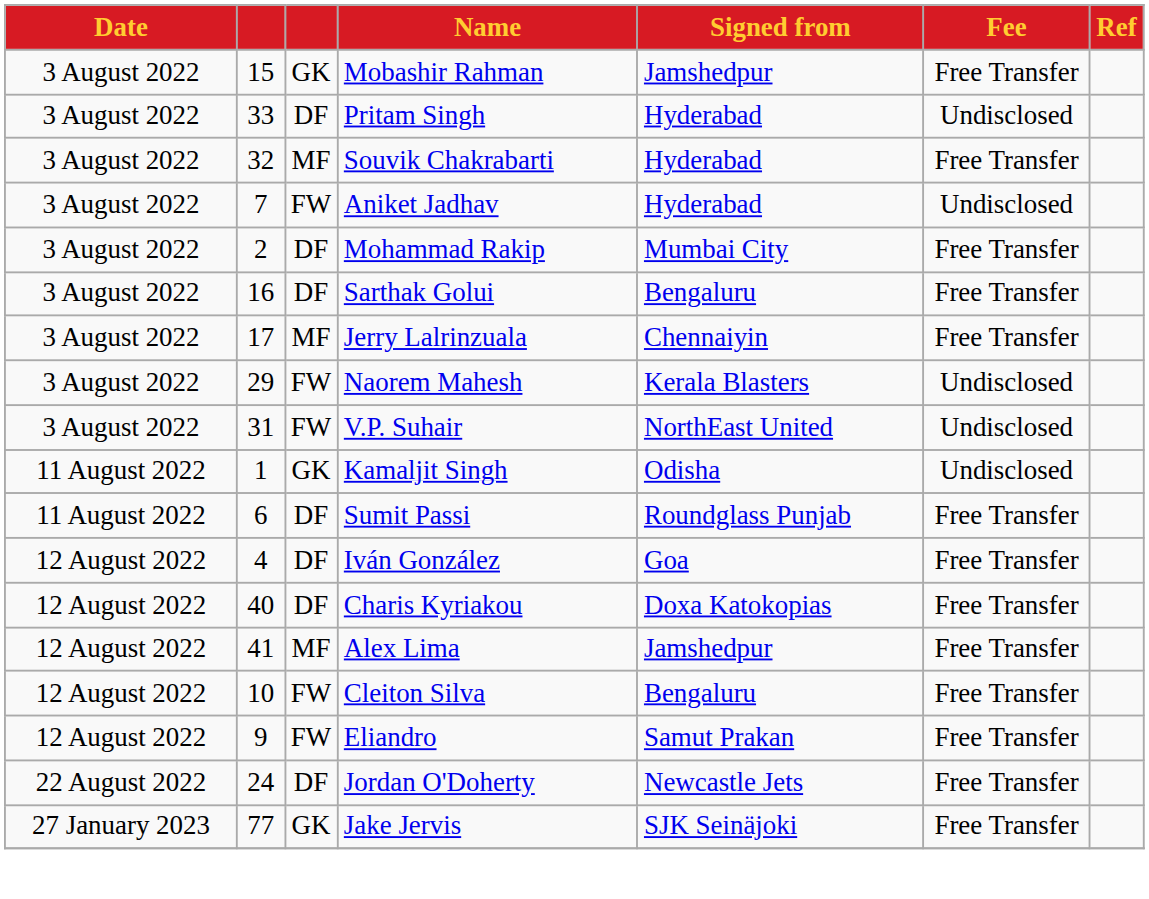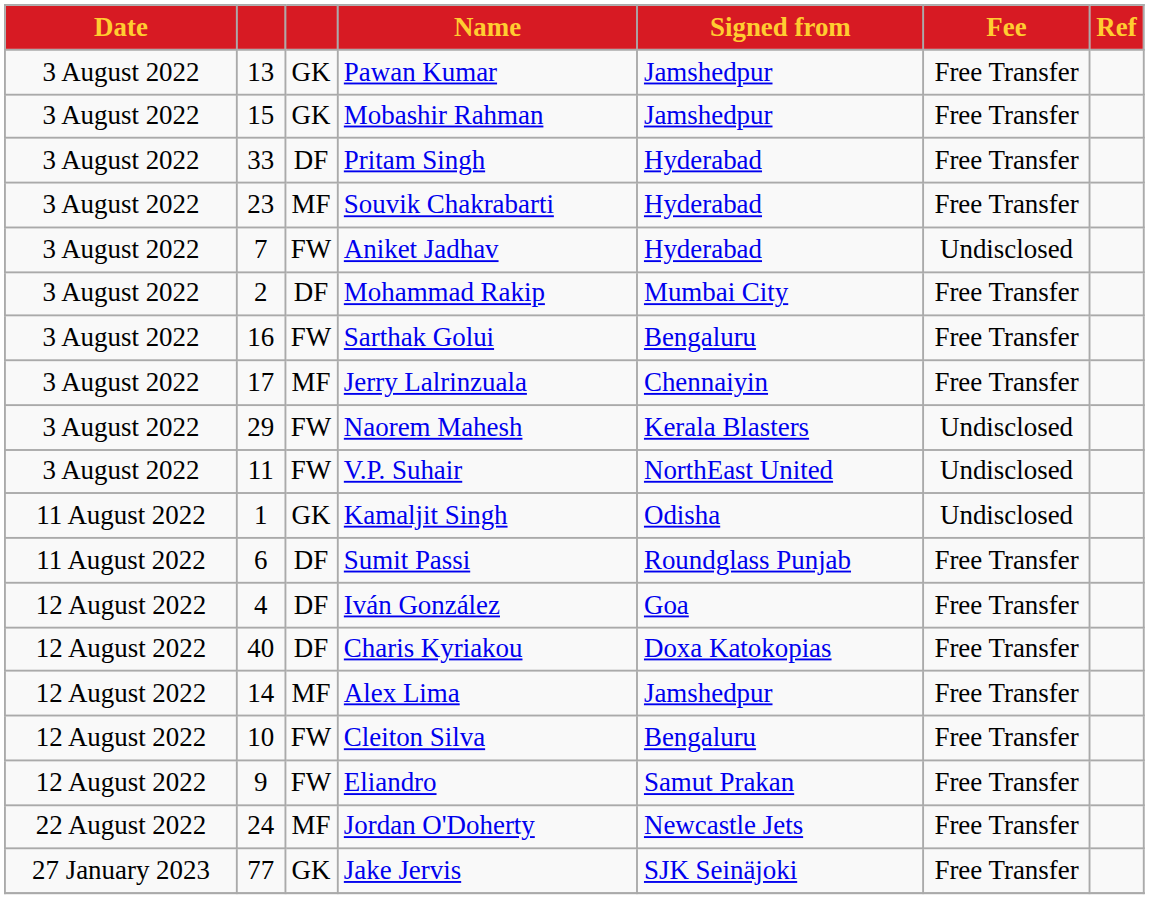+ row: 3 August 2022 | 13 | GK | Pawan Kumar | Jamshedpur | Free Transfer
Pritam Singh | Fee: Undisclosed -> Free Transfer
Souvik Chakrabarti | column 2: 32 -> 23
Sarthak Golui | column 3: DF -> FW
V.P. Suhair | column 2: 31 -> 11
Alex Lima | column 2: 41 -> 14
Jordan O'Doherty | column 3: DF -> MF
